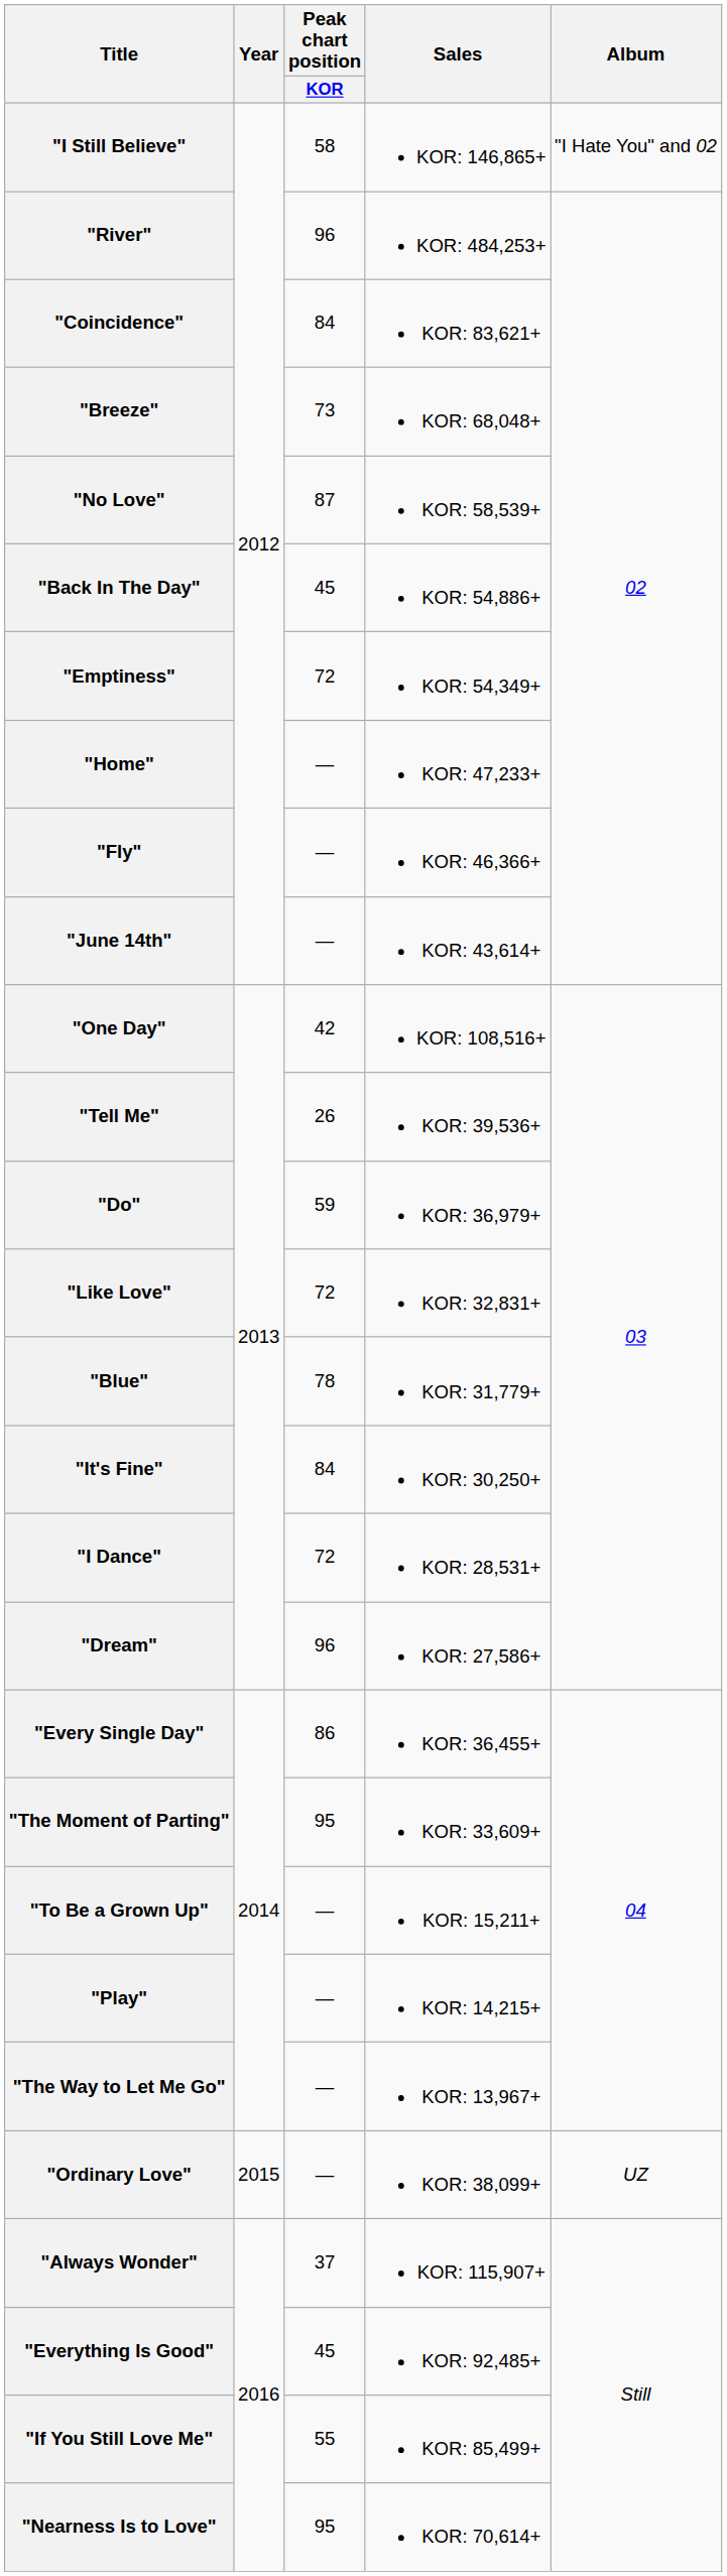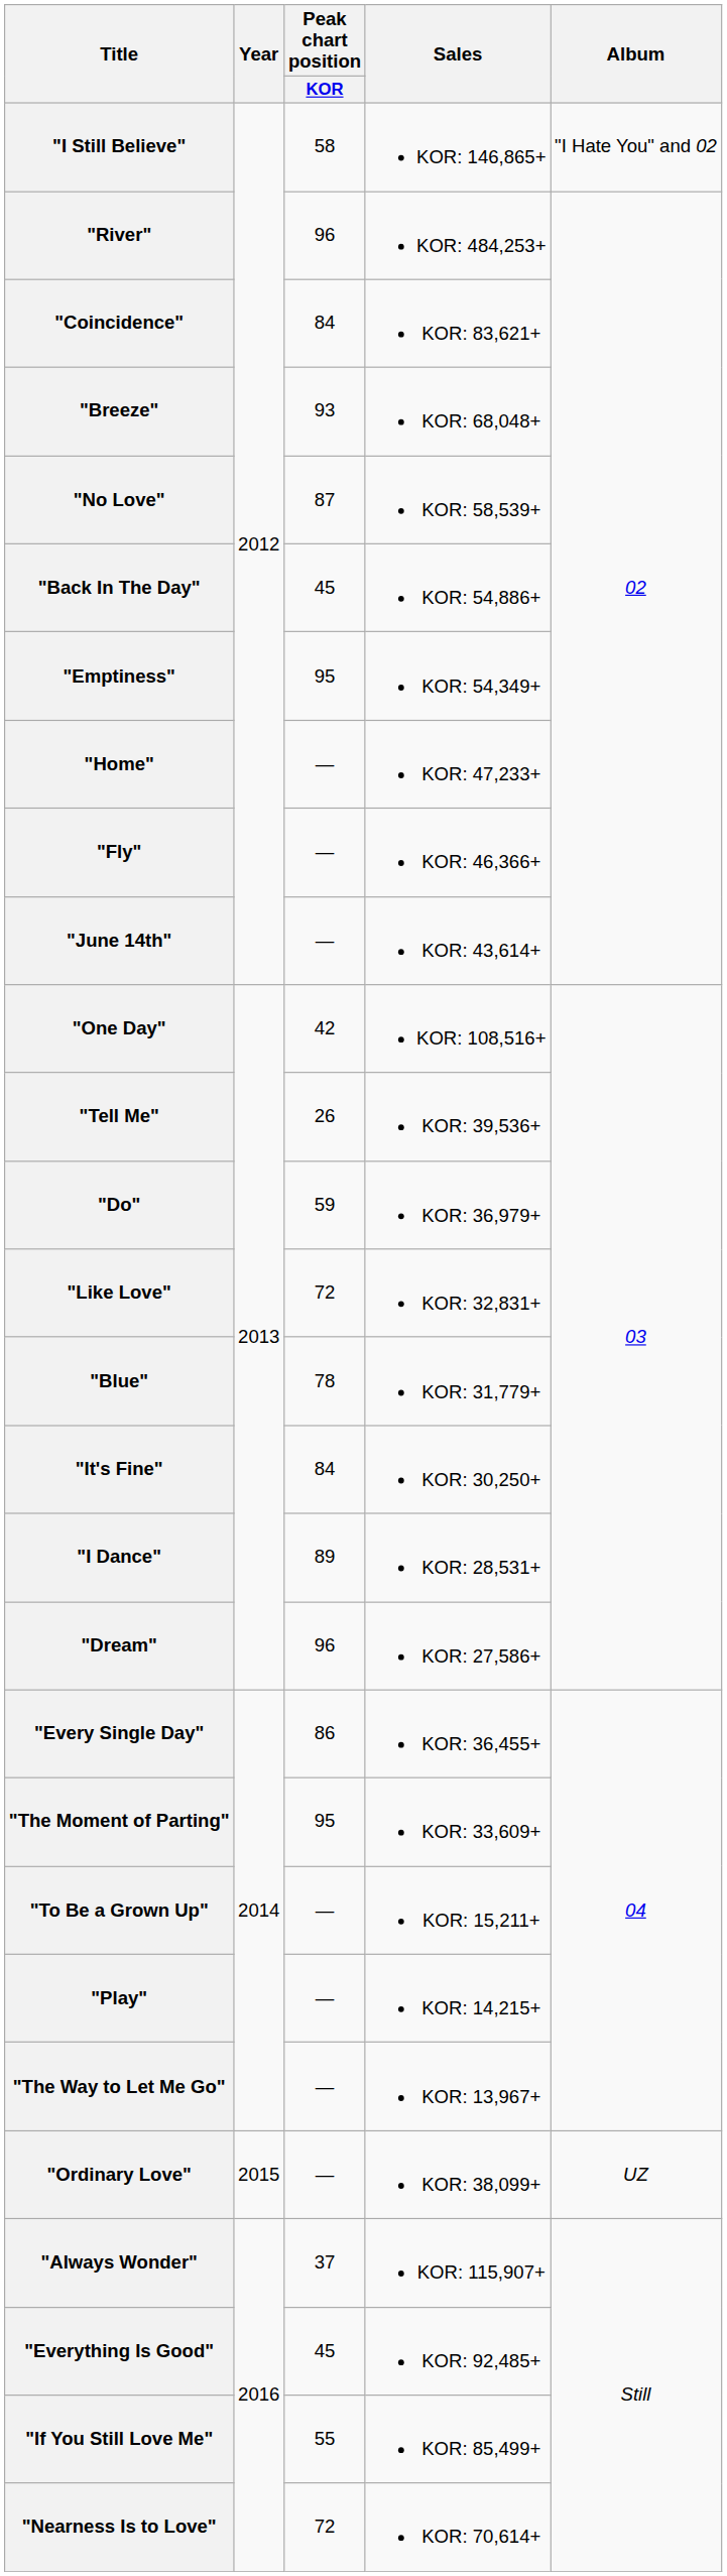"Breeze" | Peak chart position / KOR: 73 -> 93
"Emptiness" | Peak chart position / KOR: 72 -> 95
"I Dance" | Peak chart position / KOR: 72 -> 89
"Nearness Is to Love" | Peak chart position / KOR: 95 -> 72
